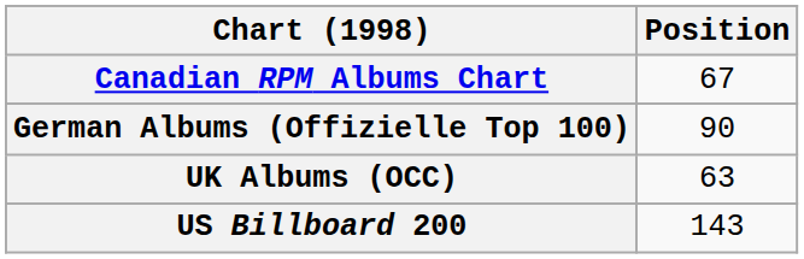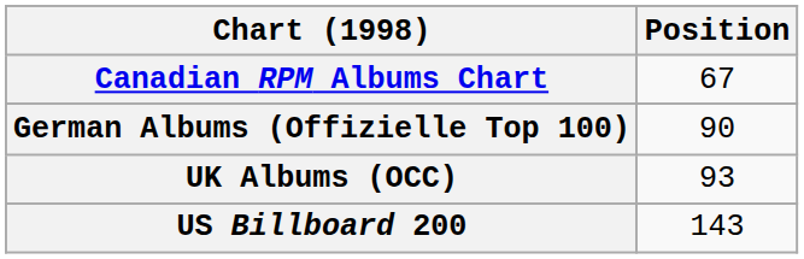UK Albums (OCC) | Position: 63 -> 93
